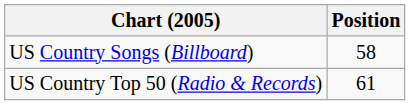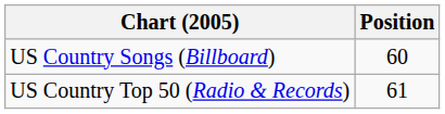US Country Songs (Billboard) | Position: 58 -> 60
